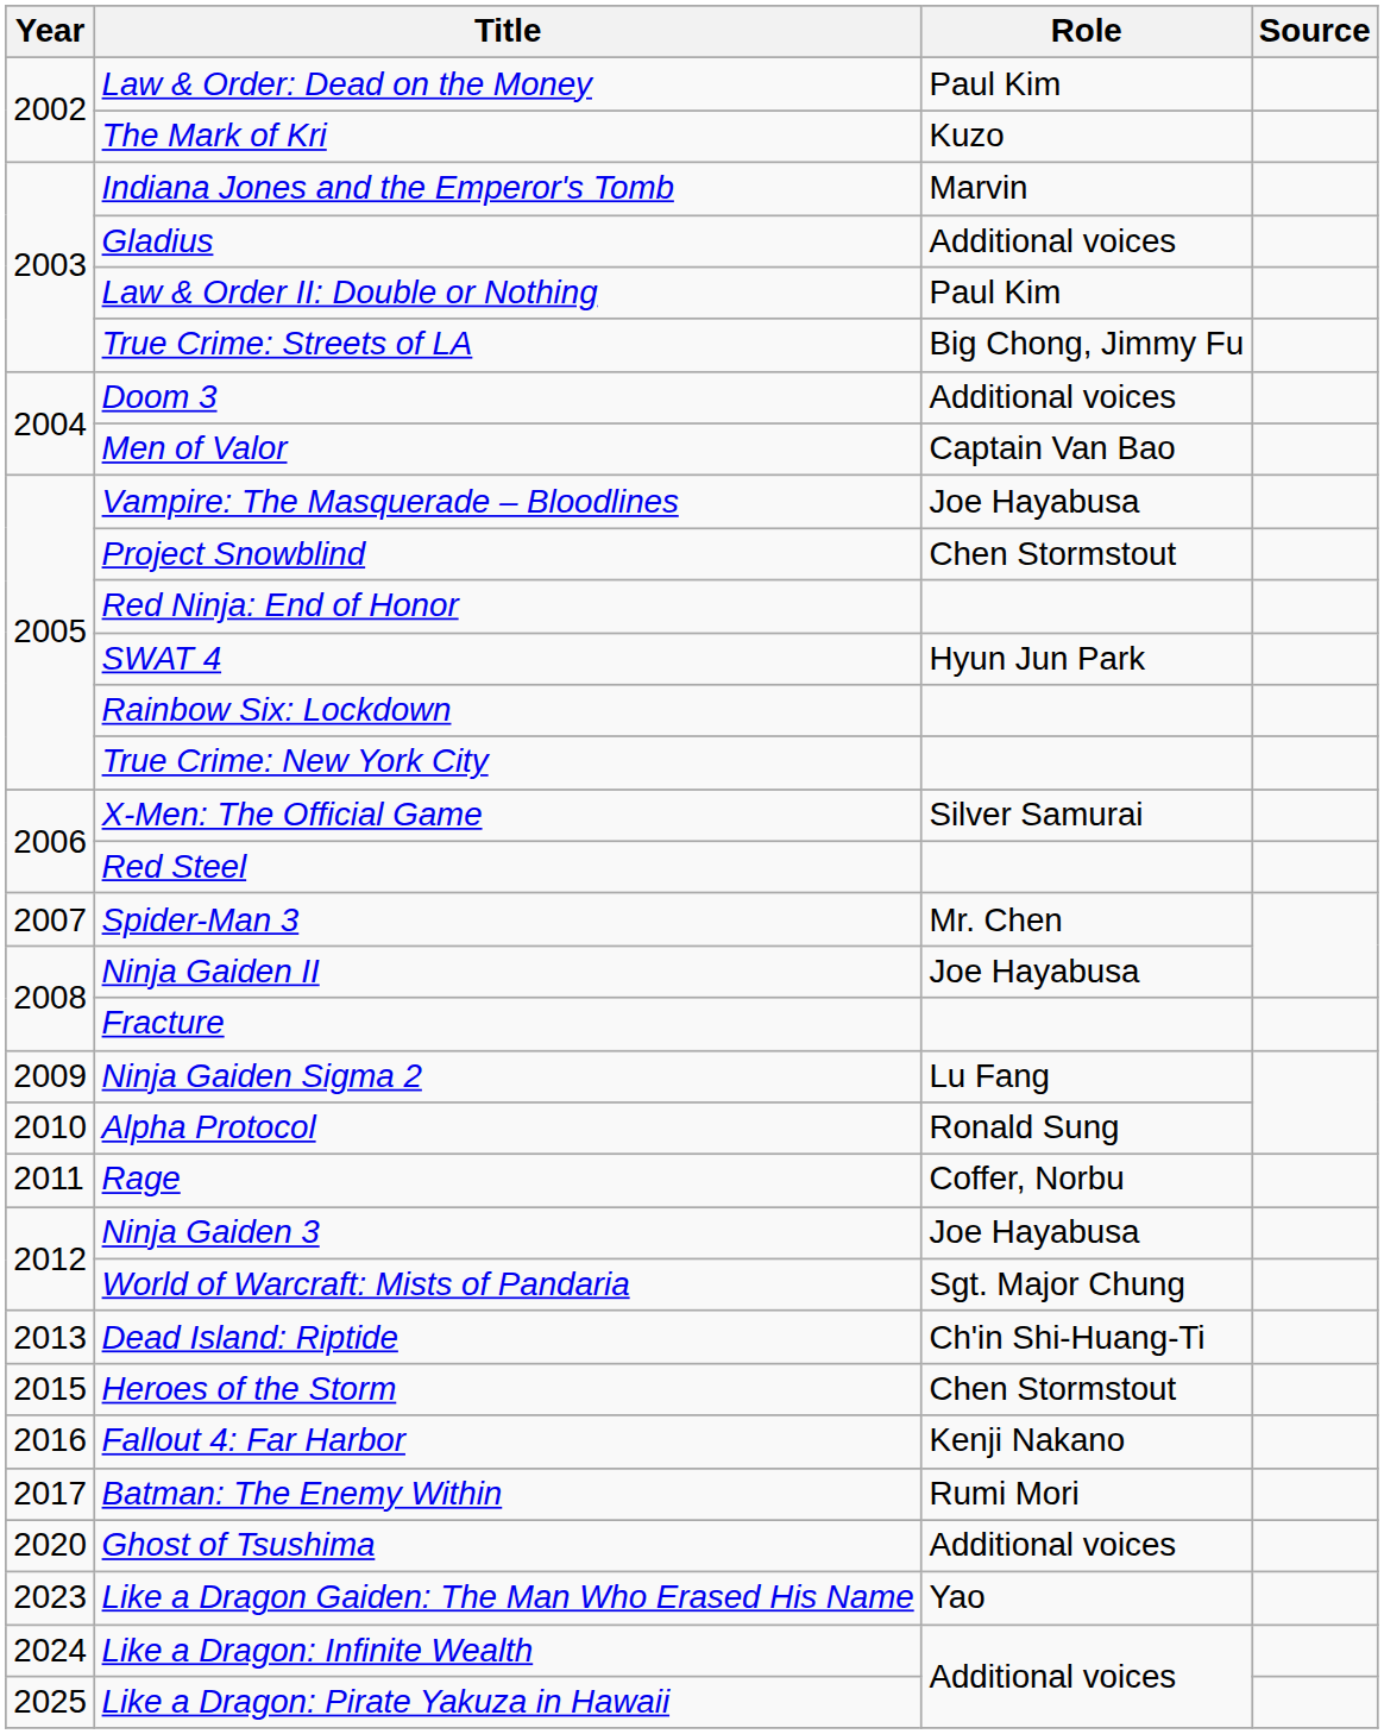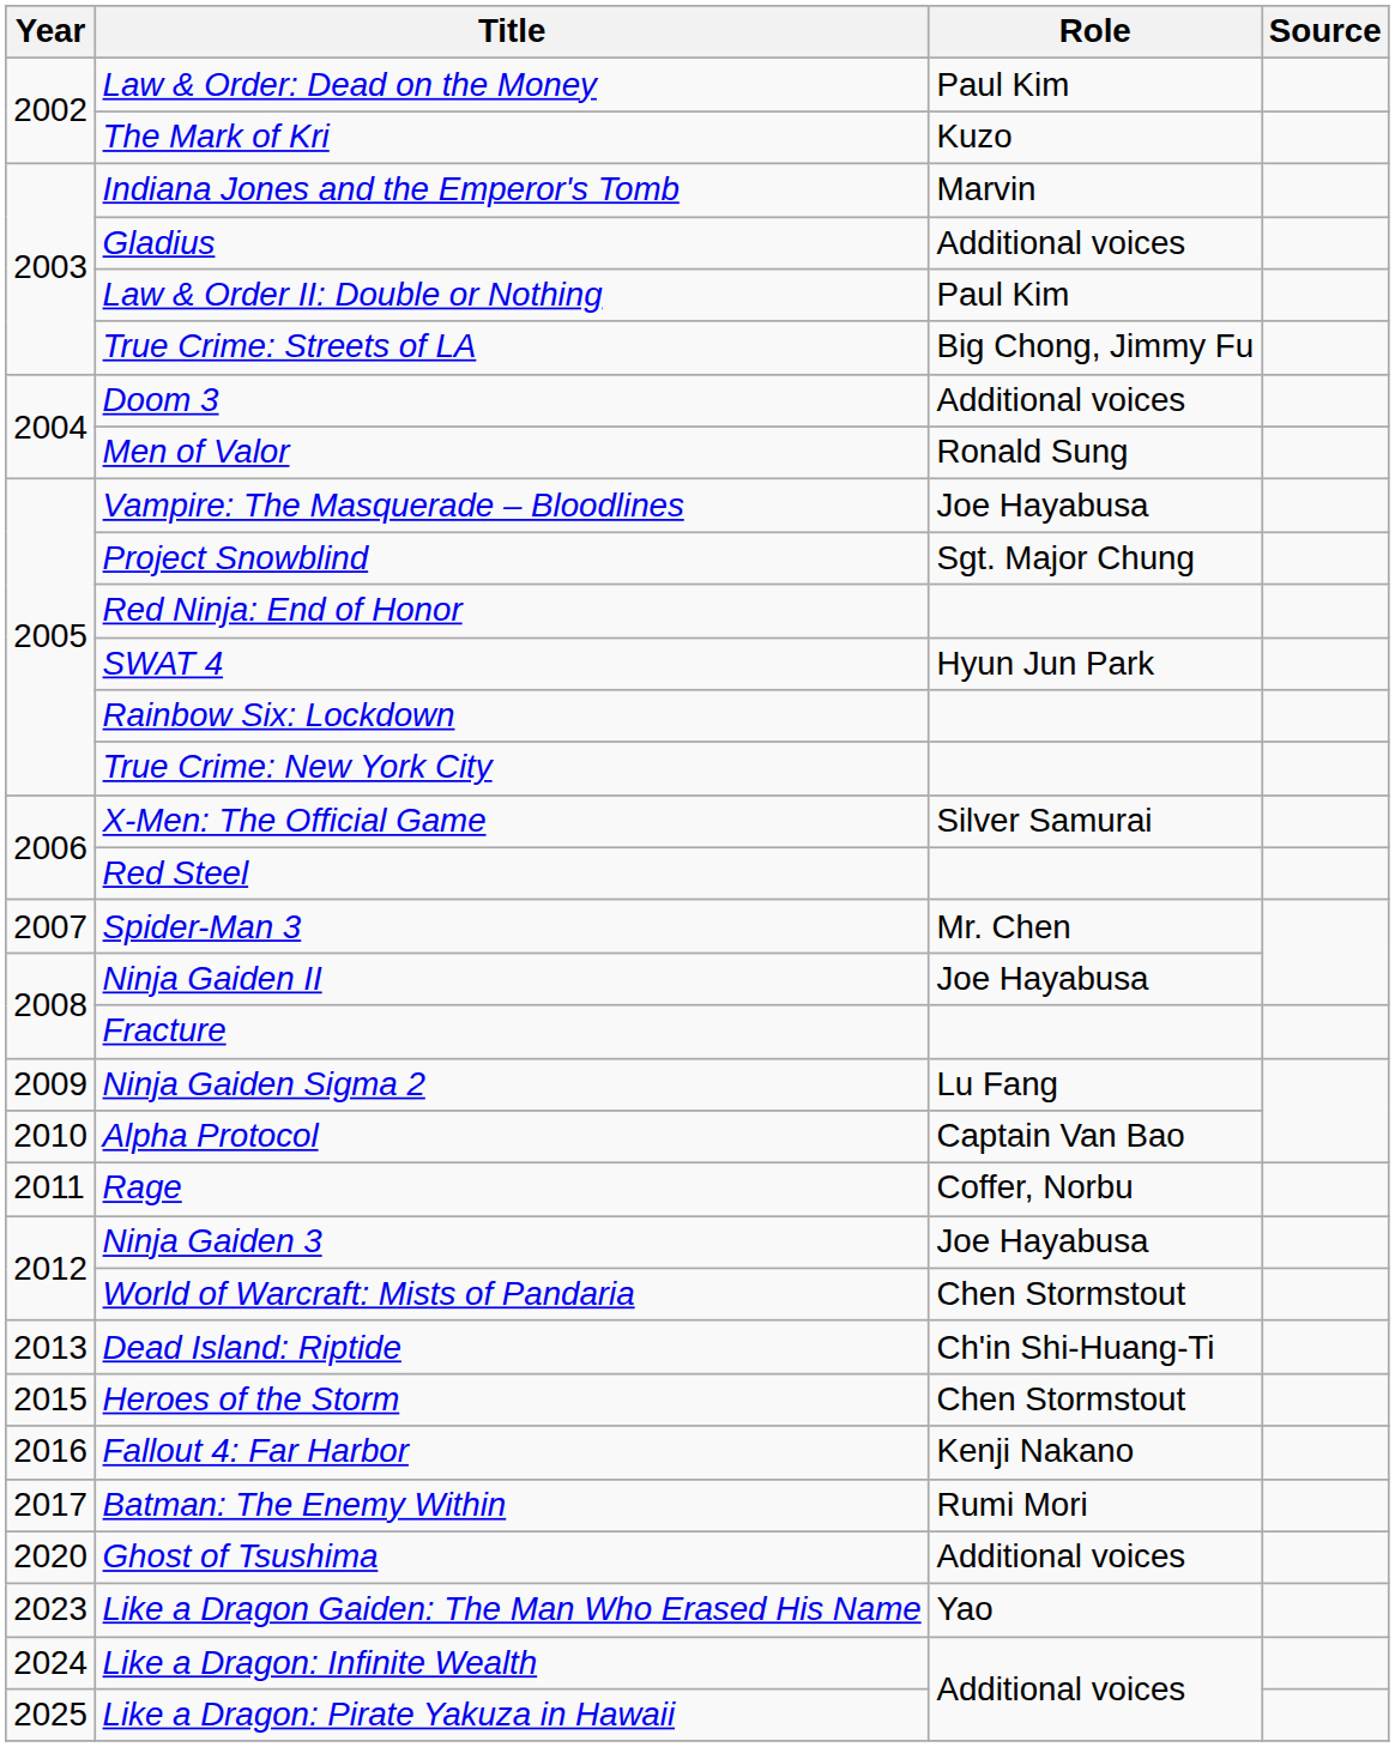Men of Valor | Role: Captain Van Bao -> Ronald Sung
Project Snowblind | Role: Chen Stormstout -> Sgt. Major Chung
Alpha Protocol | Role: Ronald Sung -> Captain Van Bao
World of Warcraft: Mists of Pandaria | Role: Sgt. Major Chung -> Chen Stormstout
